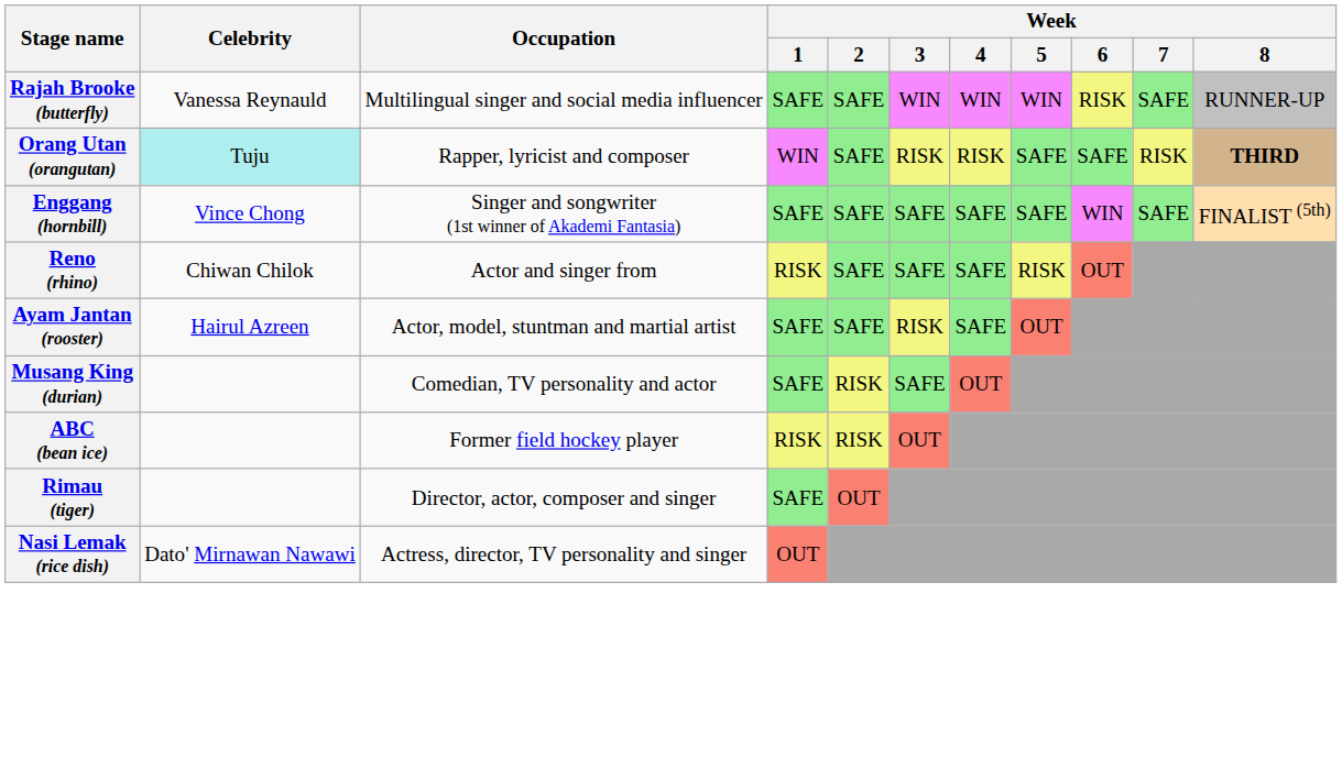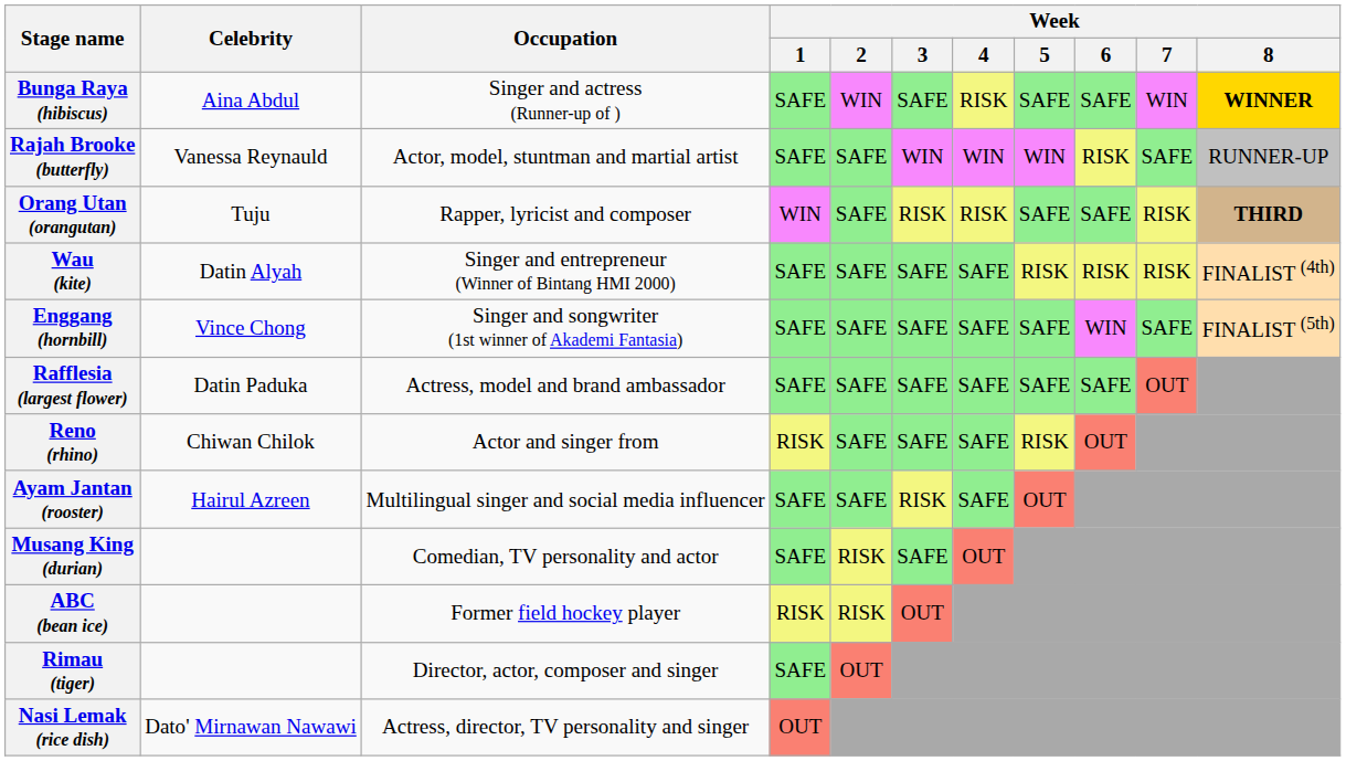+ row: Bunga Raya (hibiscus) | Aina Abdul | Singer and actress (Runner-up of ) | SAFE | WIN | SAFE | RISK | SAFE | SAFE | WIN | WINNER
Rajah Brooke (butterfly) | Occupation: Multilingual singer and social media influencer -> Actor, model, stuntman and martial artist
Orang Utan (orangutan) | Celebrity: paleturquoise background -> no background
+ row: Wau (kite) | Datin Alyah | Singer and entrepreneur (Winner of Bintang HMI 2000) | SAFE | SAFE | SAFE | SAFE | RISK | RISK | RISK | FINALIST (4th)
+ row: Rafflesia (largest flower) | Datin Paduka | Actress, model and brand ambassador | SAFE | SAFE | SAFE | SAFE | SAFE | SAFE | OUT
Ayam Jantan (rooster) | Occupation: Actor, model, stuntman and martial artist -> Multilingual singer and social media influencer
